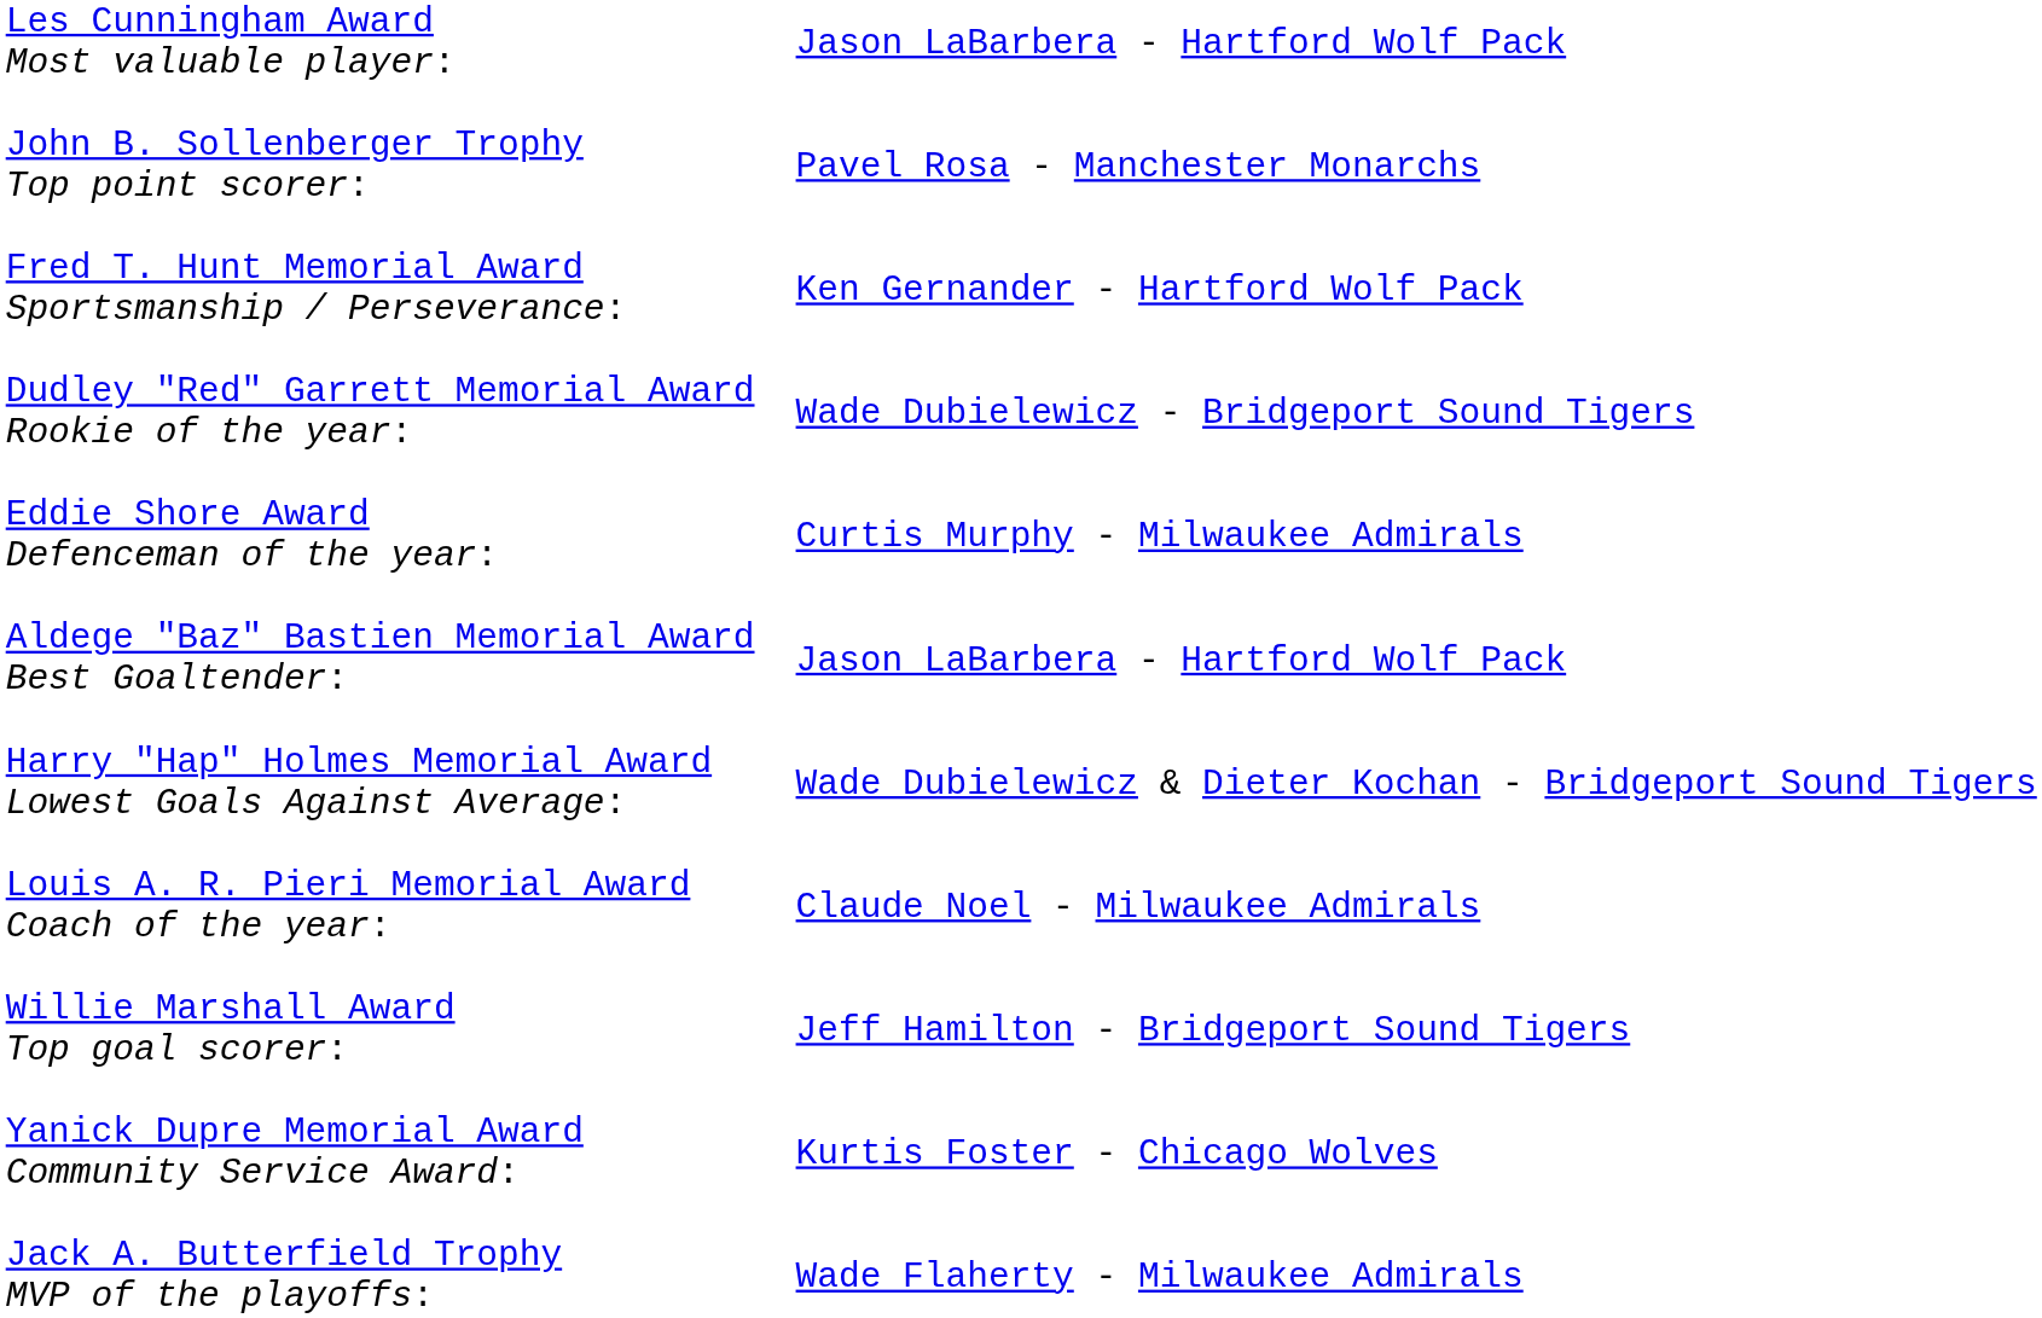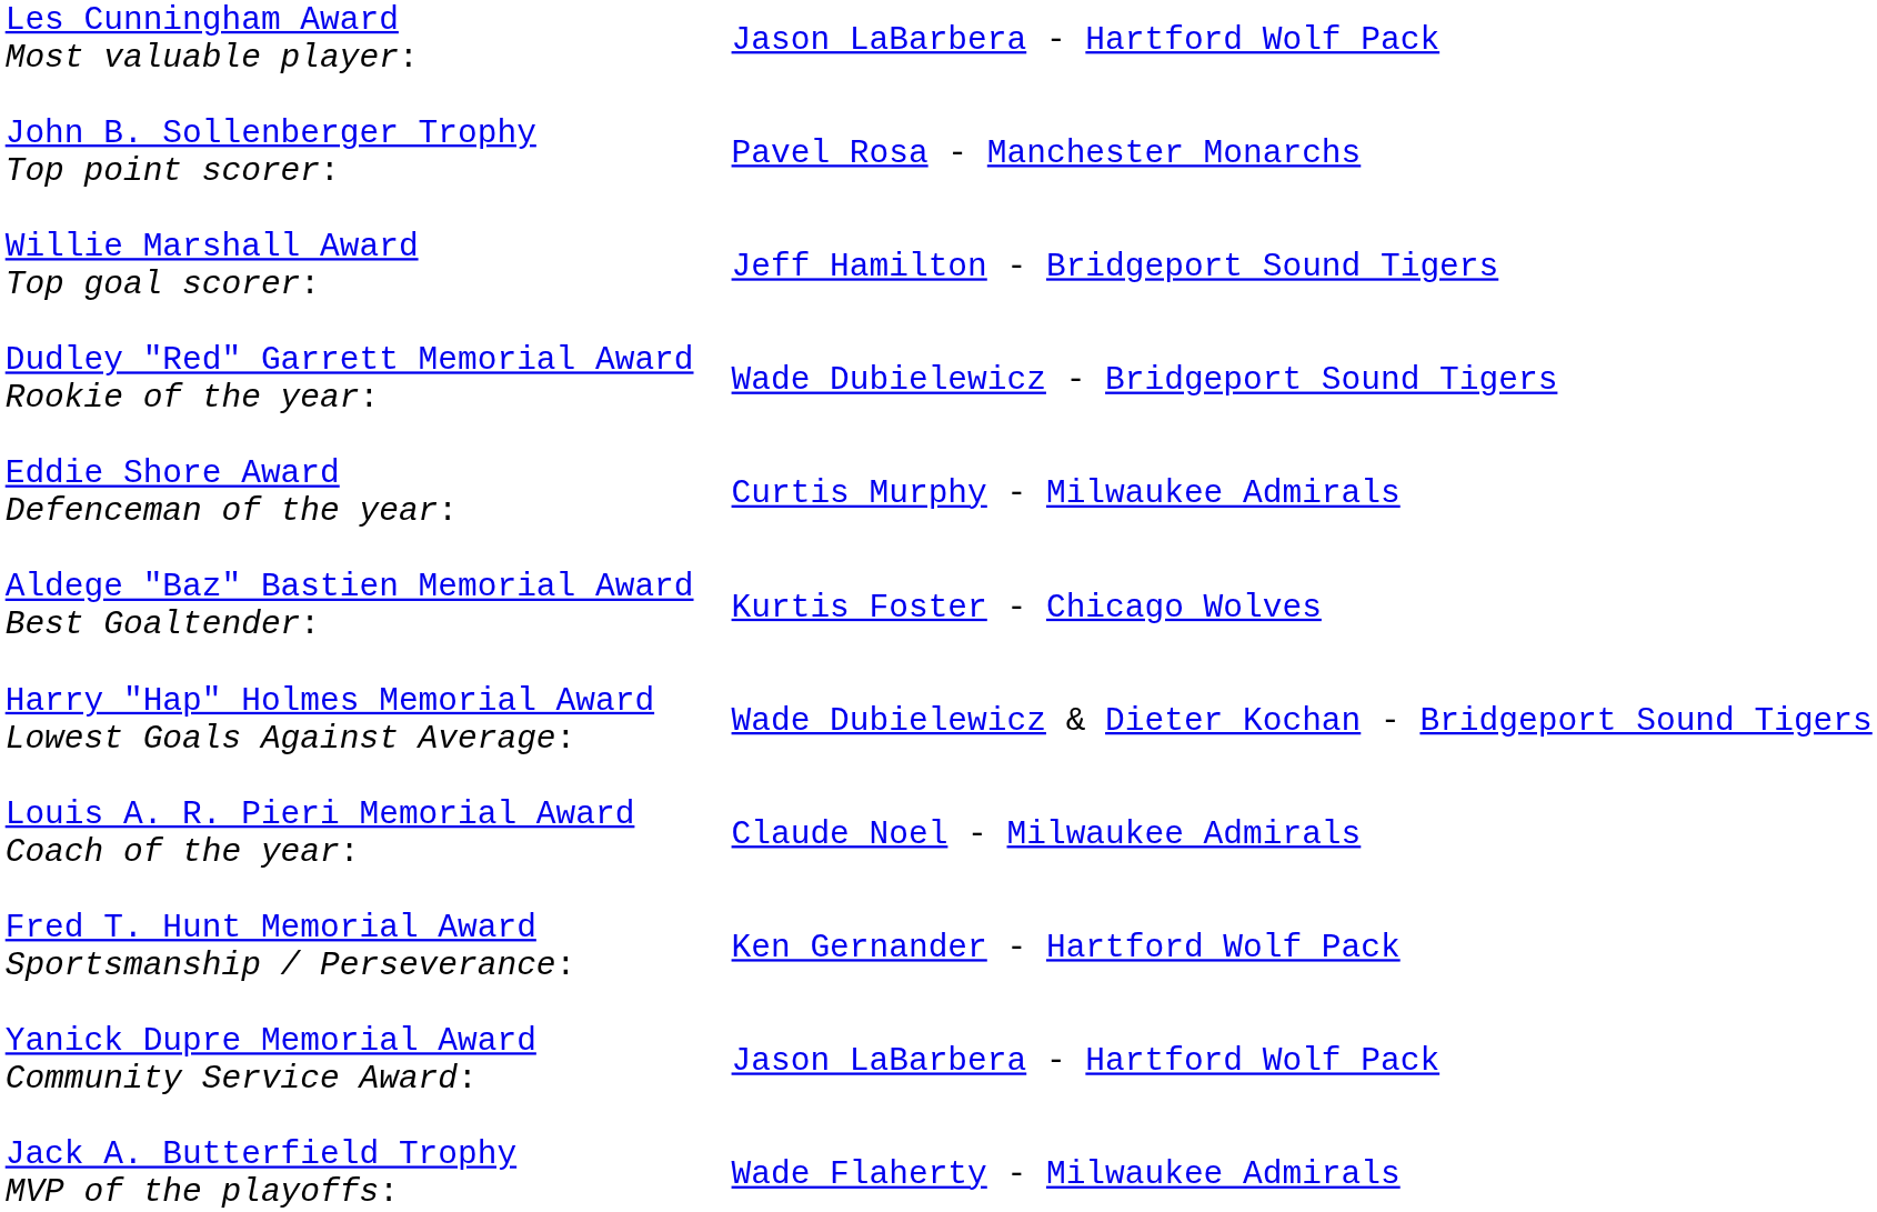rows swapped: Willie Marshall Award Top goal scorer: <-> Fred T. Hunt Memorial Award Sportsmanship / Perseverance:
Aldege "Baz" Bastien Memorial Award Best Goaltender: | column 2: Jason LaBarbera - Hartford Wolf Pack -> Kurtis Foster - Chicago Wolves
Yanick Dupre Memorial Award Community Service Award: | column 2: Kurtis Foster - Chicago Wolves -> Jason LaBarbera - Hartford Wolf Pack
